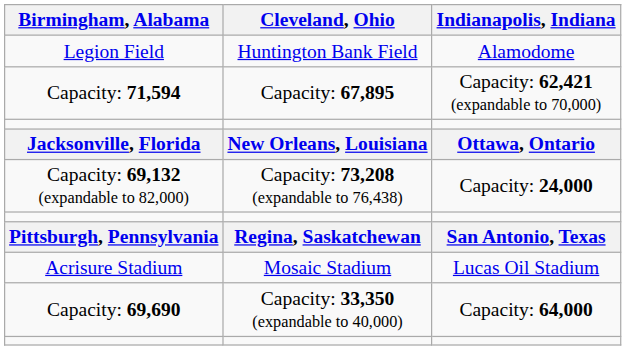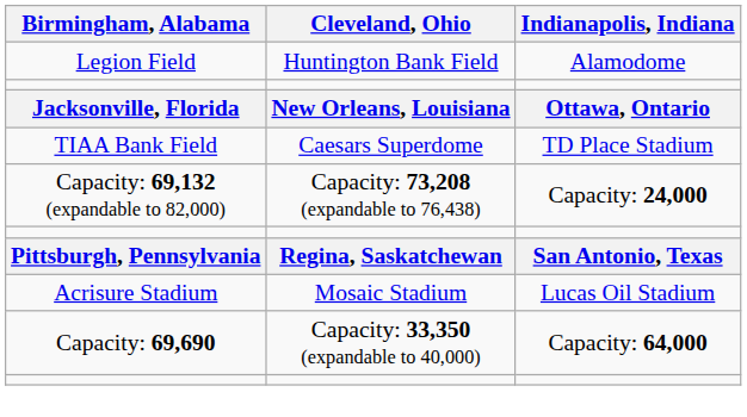- row: Capacity: 71,594 | Capacity: 67,895 | Capacity: 62,421 (expandable to 70,000)
+ row: TIAA Bank Field | Caesars Superdome | TD Place Stadium
